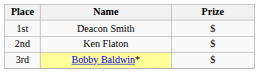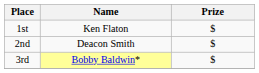1st | Name: Deacon Smith -> Ken Flaton
2nd | Name: Ken Flaton -> Deacon Smith
